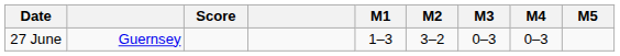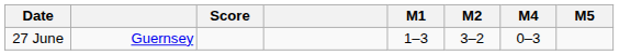- column: M3 | 0–3
